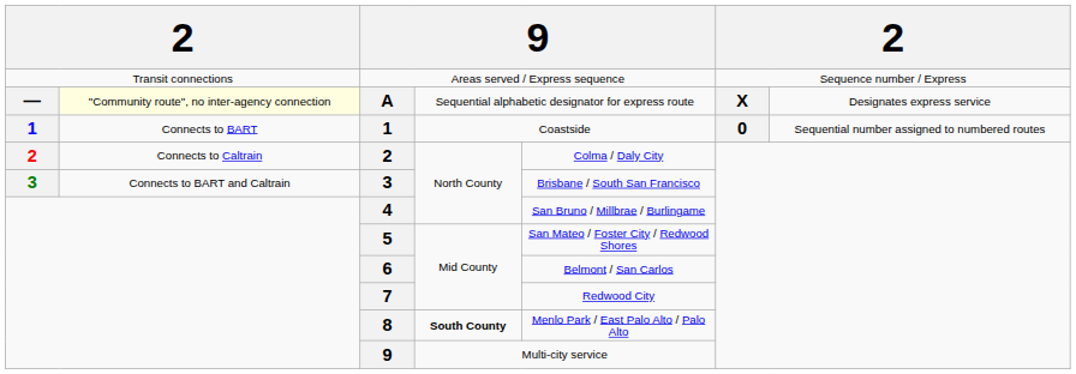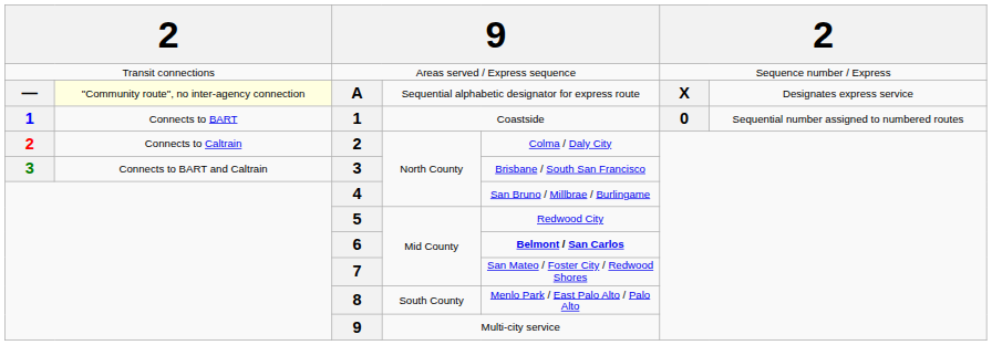5 | column 5: San Mateo / Foster City / Redwood Shores -> Redwood City
6 | column 5: normal -> bold
7 | column 5: Redwood City -> San Mateo / Foster City / Redwood Shores
8 | column 4: bold -> normal
